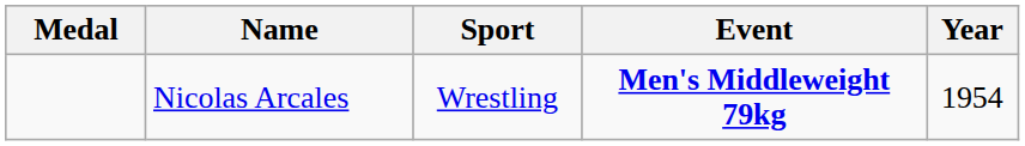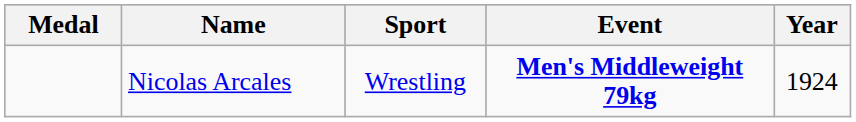Nicolas Arcales | Year: 1954 -> 1924
